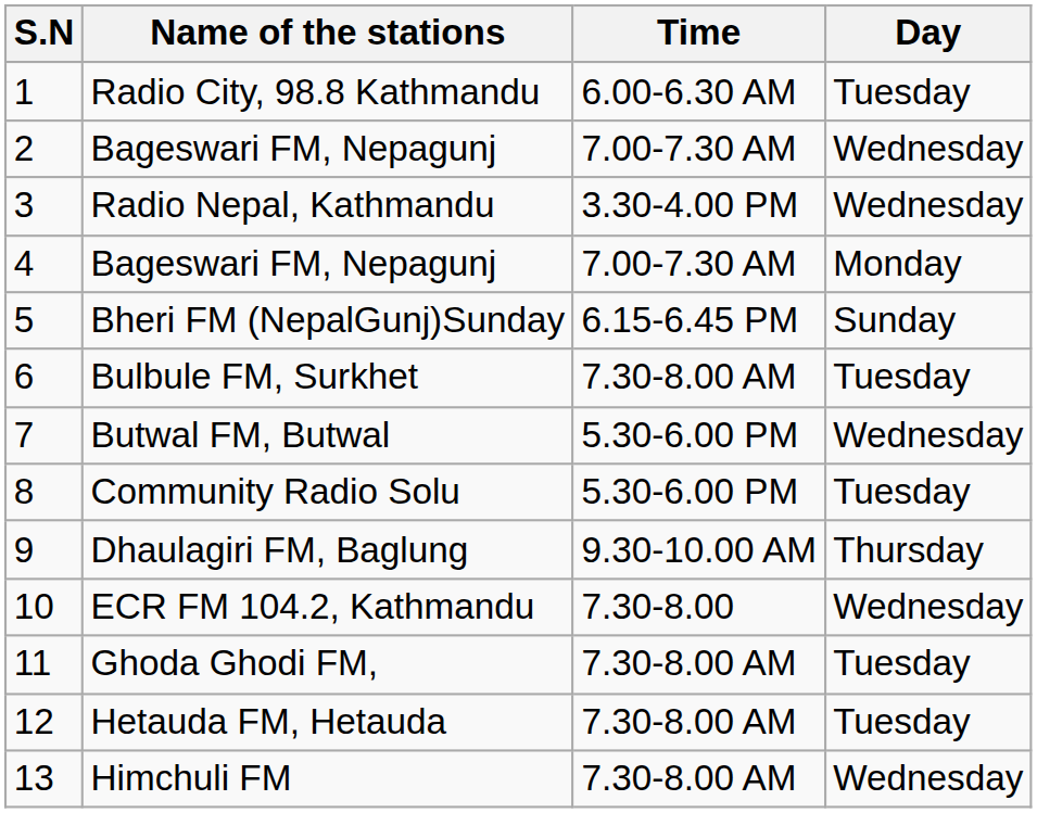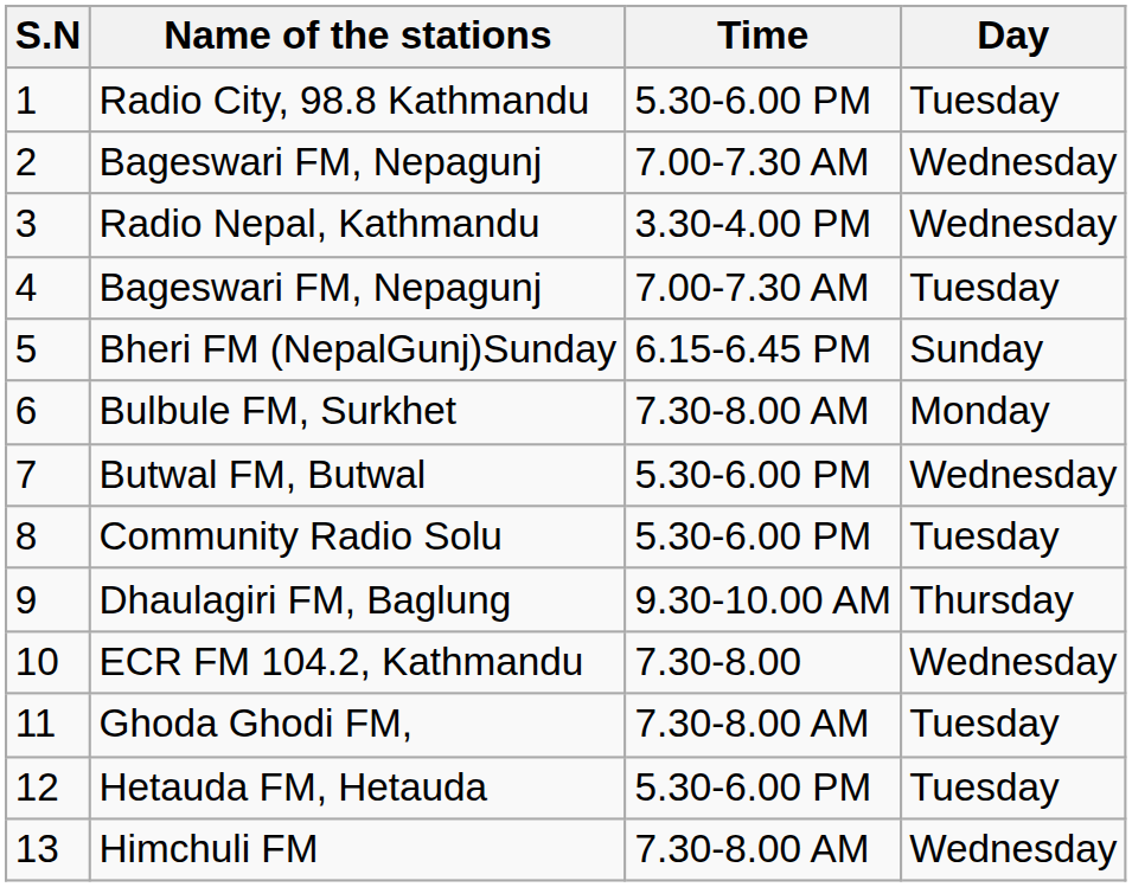Radio City, 98.8 Kathmandu | Time: 6.00-6.30 AM -> 5.30-6.00 PM
4 / Bageswari FM, Nepagunj | Day: Monday -> Tuesday
Bulbule FM, Surkhet | Day: Tuesday -> Monday
Hetauda FM, Hetauda | Time: 7.30-8.00 AM -> 5.30-6.00 PM
